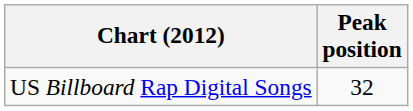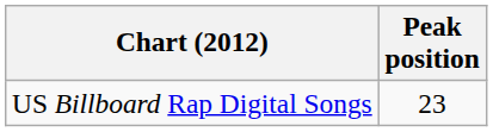US Billboard Rap Digital Songs | Peak position: 32 -> 23
